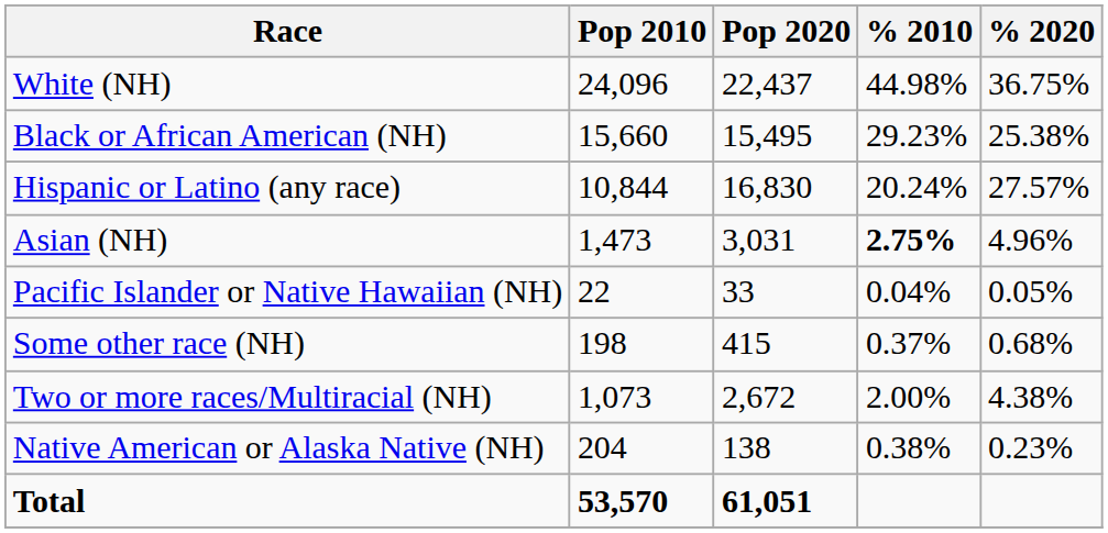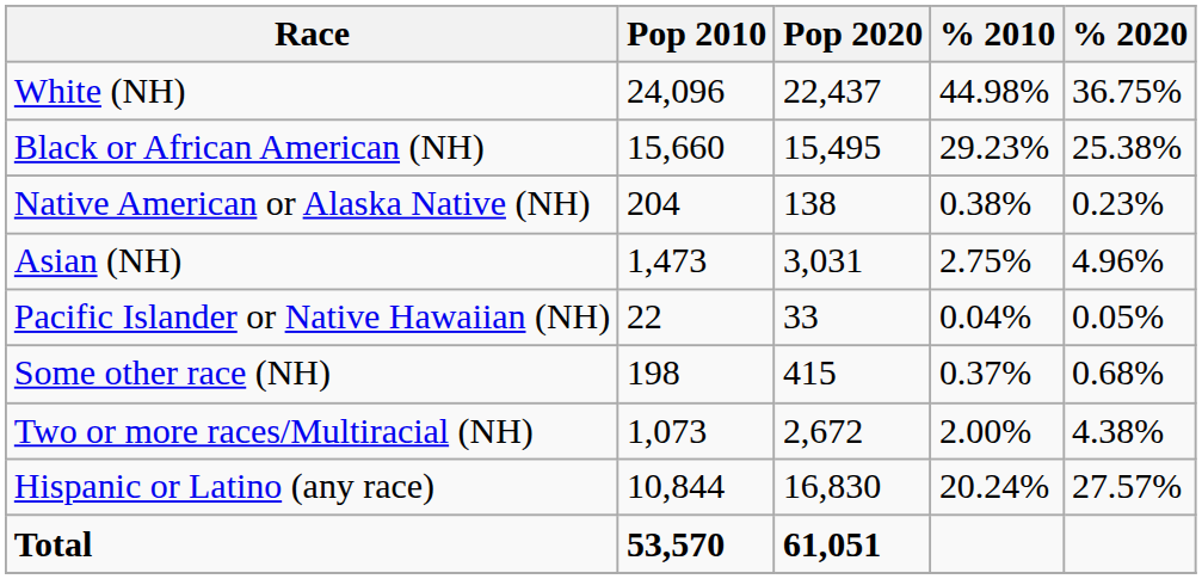rows swapped: Native American or Alaska Native (NH) <-> Hispanic or Latino (any race)
Asian (NH) | % 2010: bold -> normal
